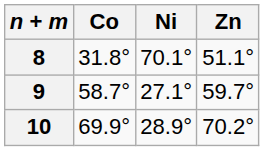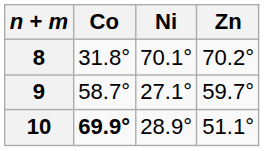8 | Zn: 51.1° -> 70.2°
10 | Co: normal -> bold
10 | Zn: 70.2° -> 51.1°
